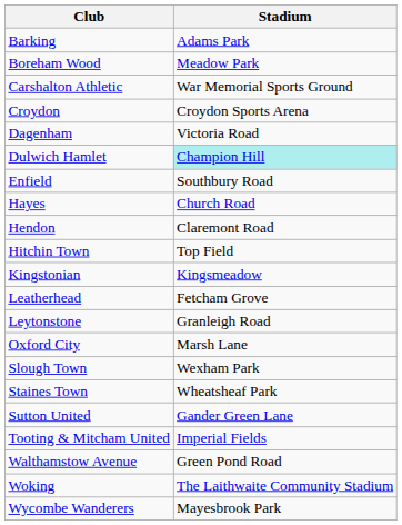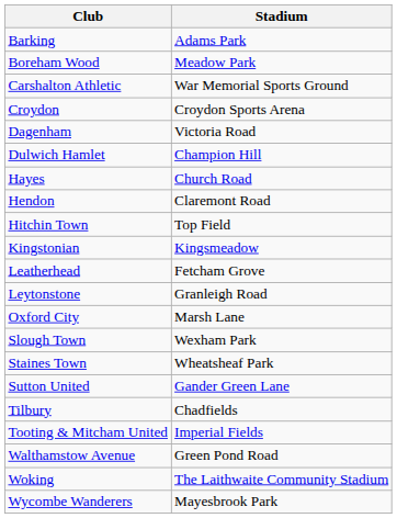Dulwich Hamlet | Stadium: paleturquoise background -> no background
- row: Enfield | Southbury Road
+ row: Tilbury | Chadfields
